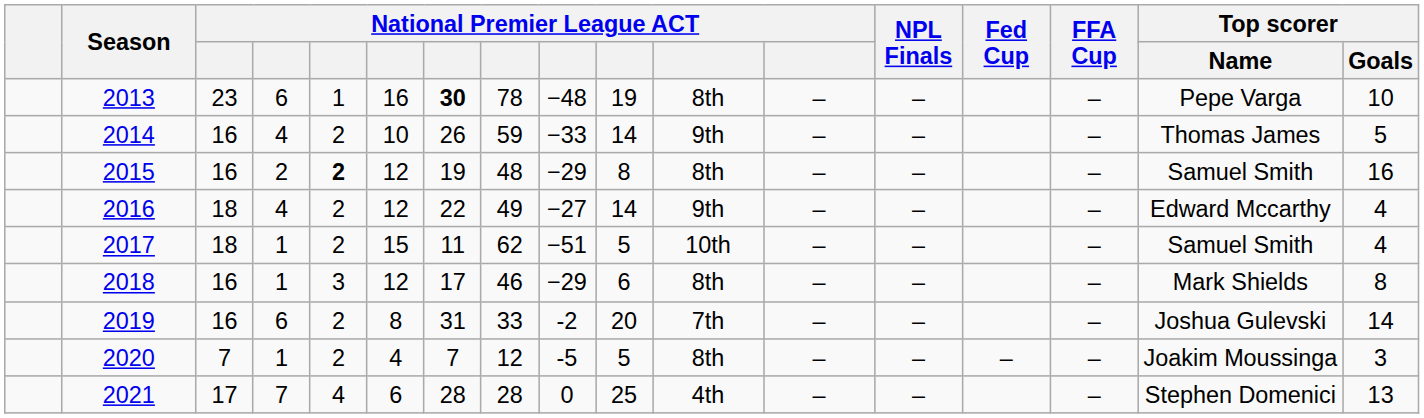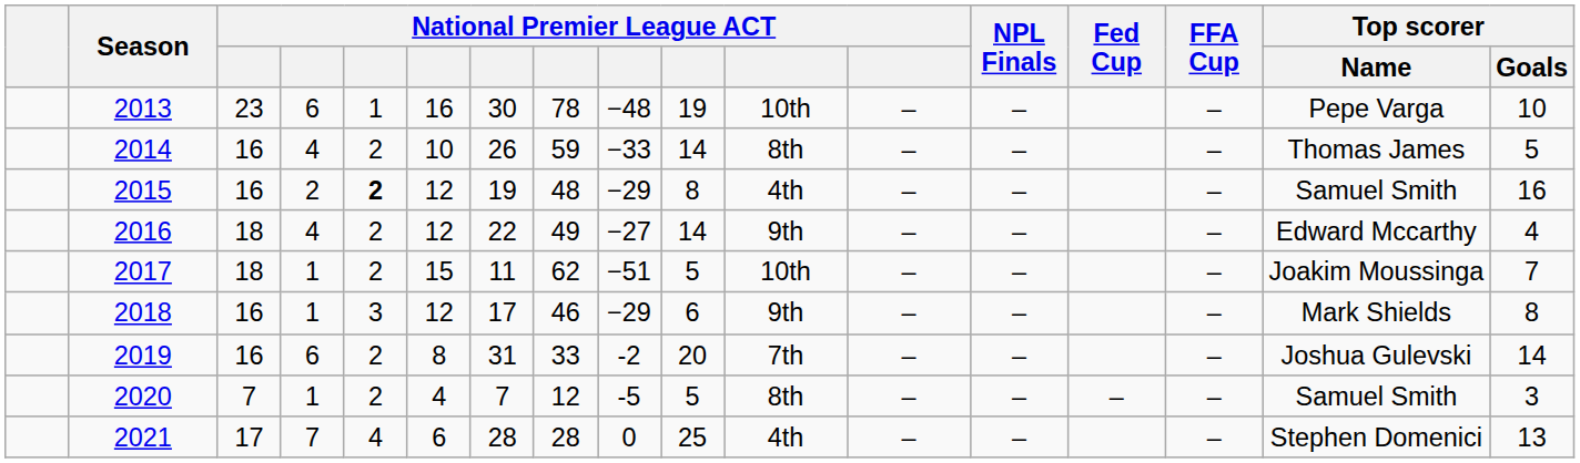2013 | column 7: bold -> normal
2013 | column 11: 8th -> 10th
2014 | column 11: 9th -> 8th
2015 | column 11: 8th -> 4th
2017 | Top scorer / Name: Samuel Smith -> Joakim Moussinga
2017 | Top scorer / Goals: 4 -> 7
2018 | column 11: 8th -> 9th
2020 | Top scorer / Name: Joakim Moussinga -> Samuel Smith
